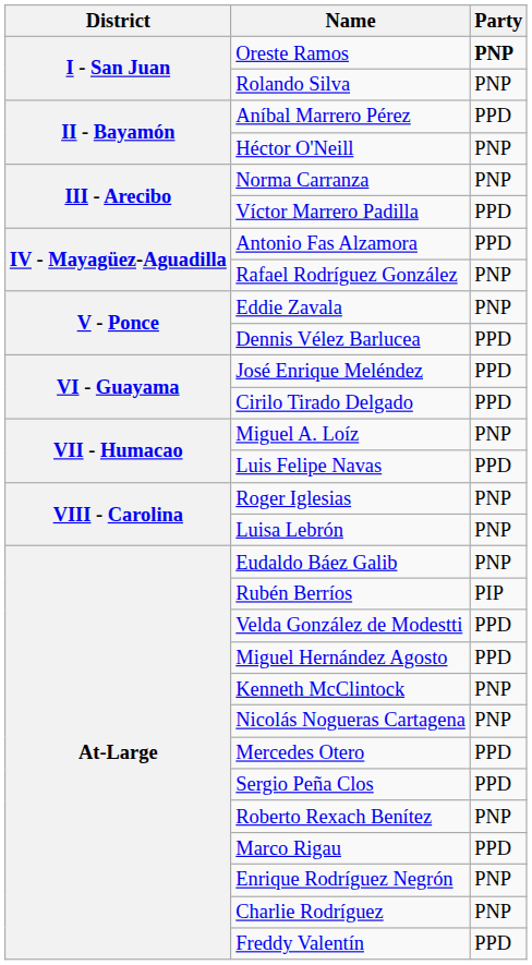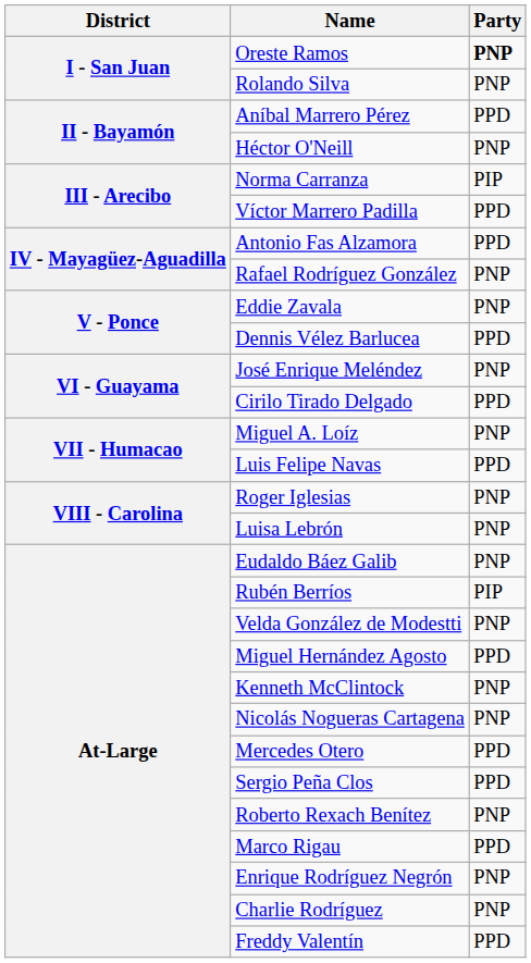Norma Carranza | Party: PNP -> PIP
José Enrique Meléndez | Party: PPD -> PNP
Velda González de Modestti | Party: PPD -> PNP
